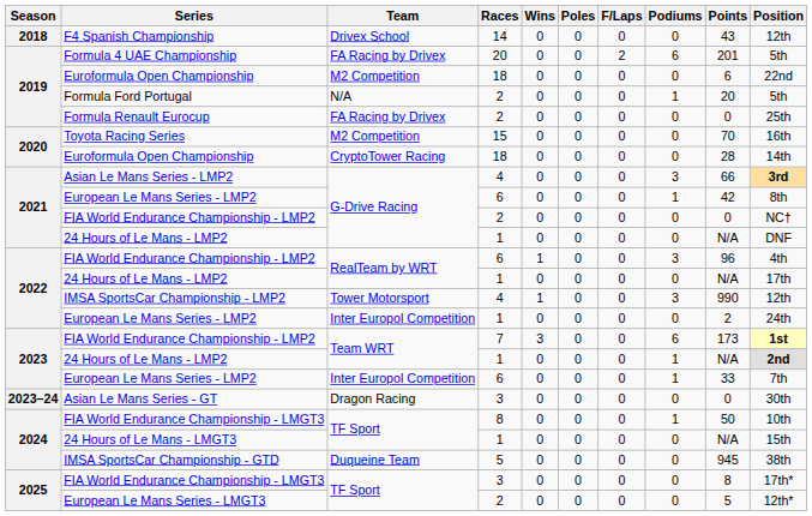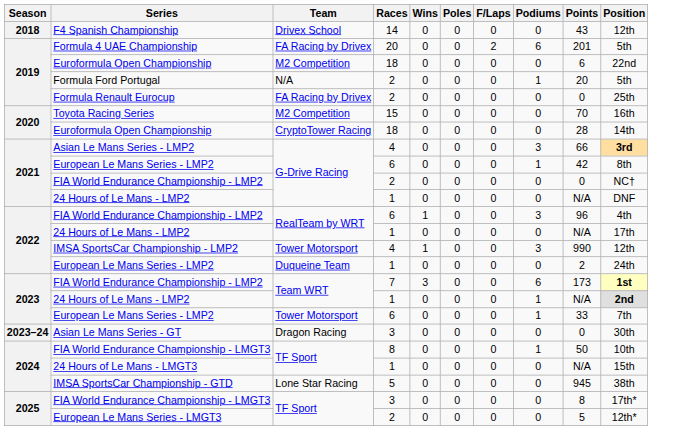2022 / European Le Mans Series - LMP2 | Team: Inter Europol Competition -> Duqueine Team
2023 / European Le Mans Series - LMP2 | Team: Inter Europol Competition -> Tower Motorsport
IMSA SportsCar Championship - GTD | Team: Duqueine Team -> Lone Star Racing
